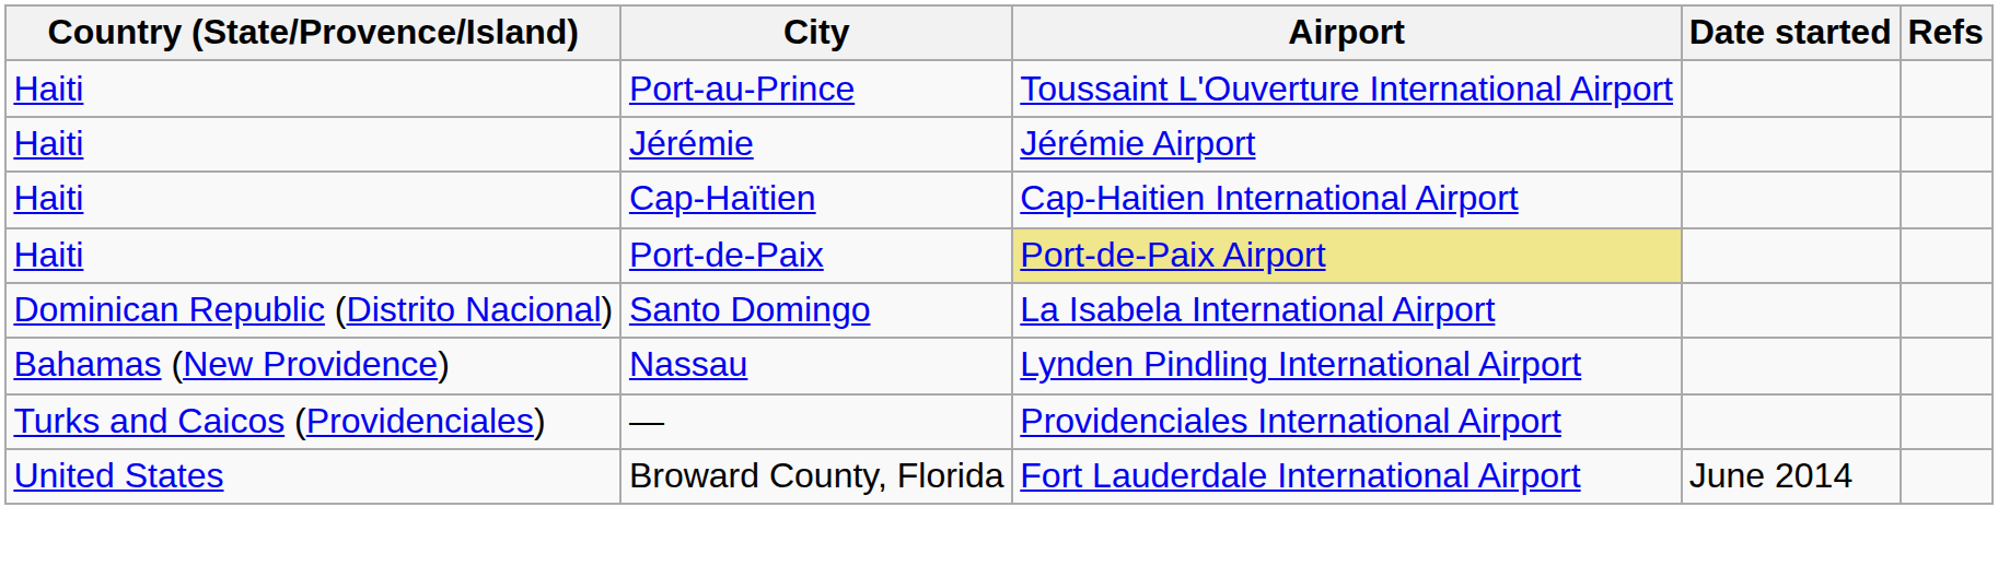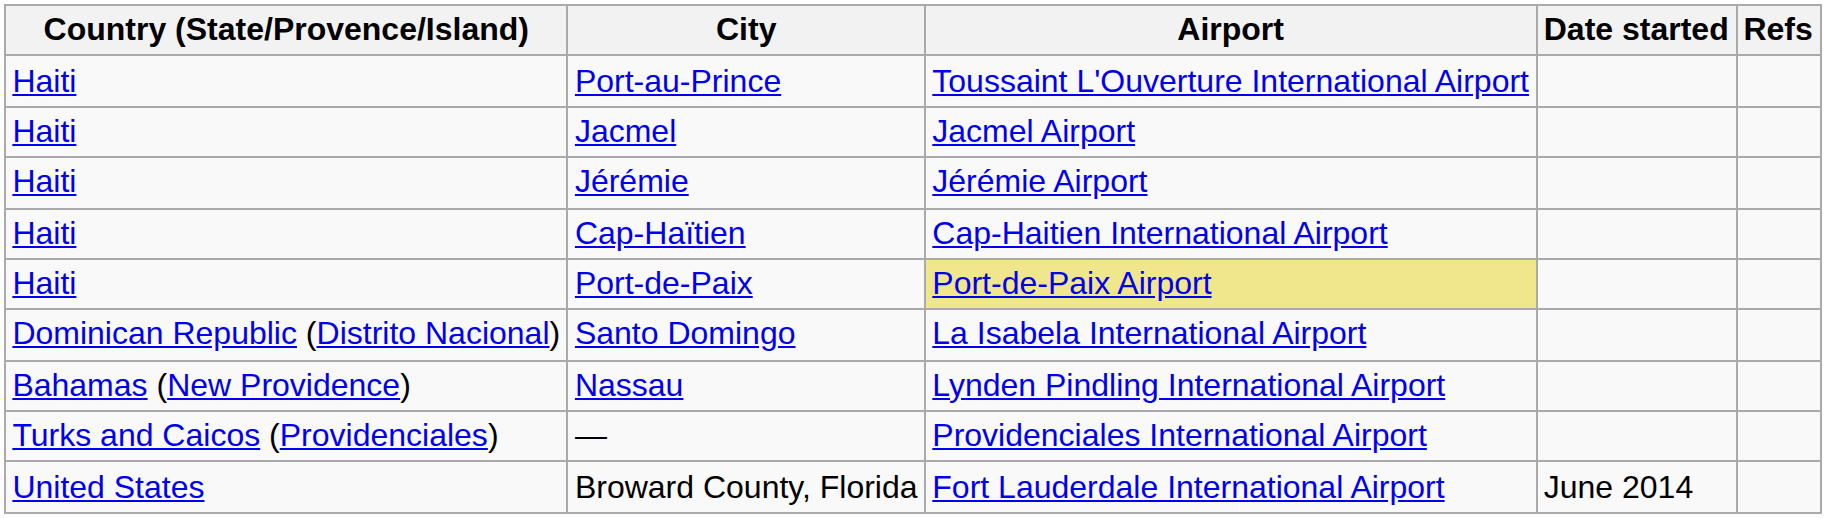+ row: Haiti | Jacmel | Jacmel Airport
